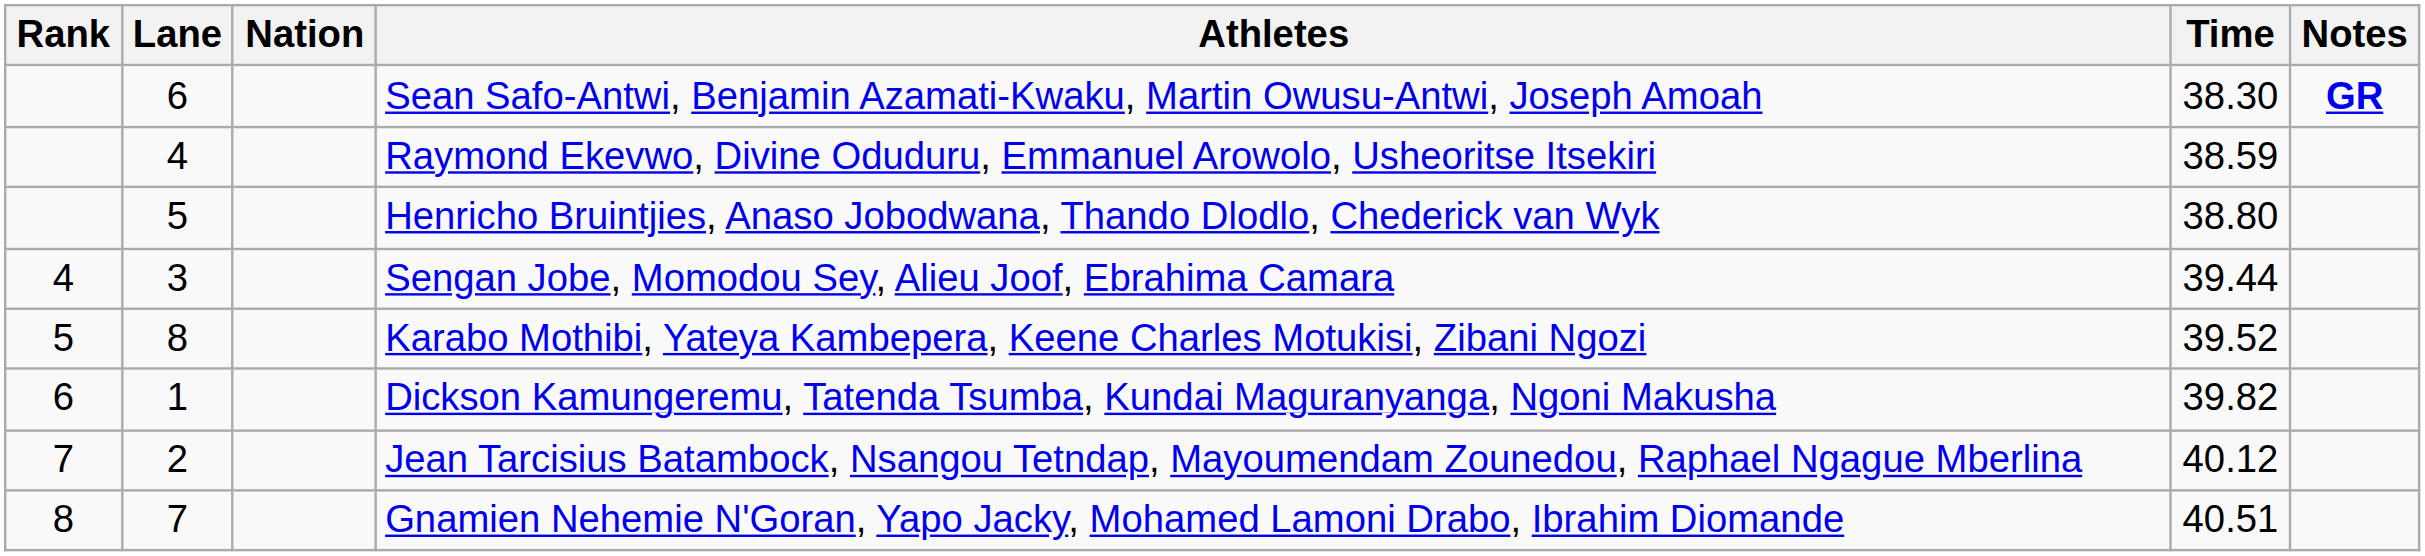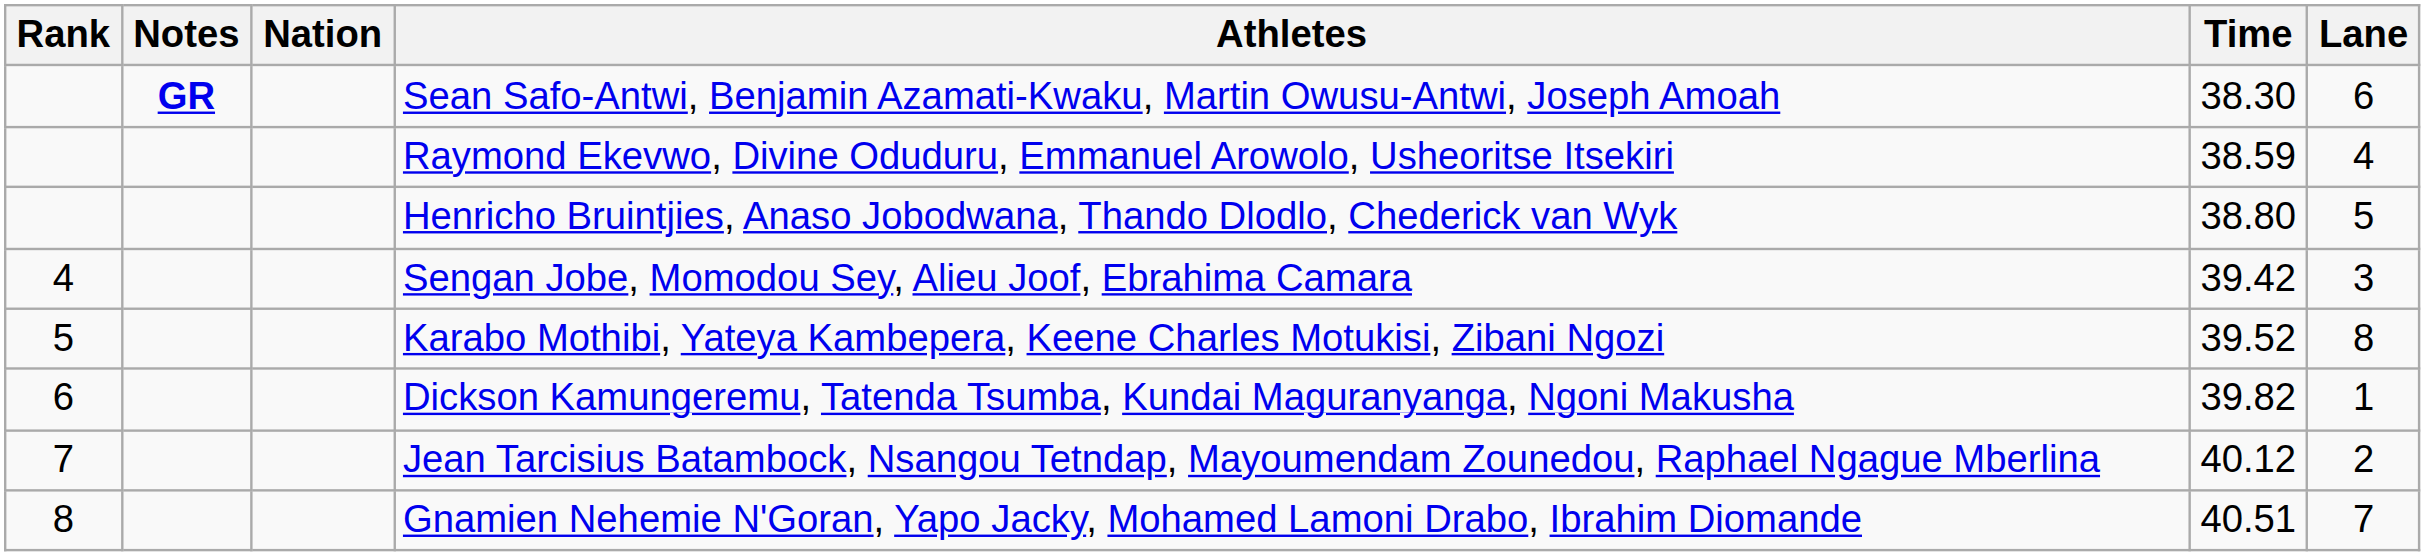columns swapped: Lane <-> Notes
Sengan Jobe, Momodou Sey, Alieu Joof, Ebrahima Camara | Time: 39.44 -> 39.42
